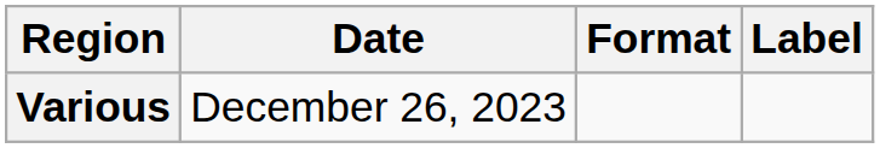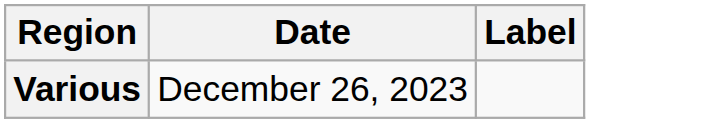- column: Format
